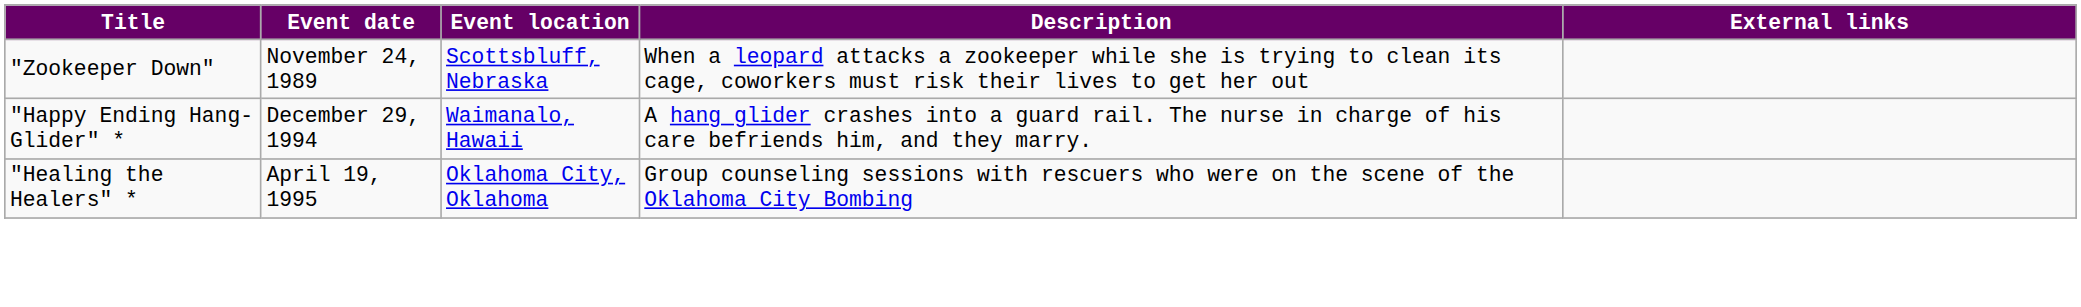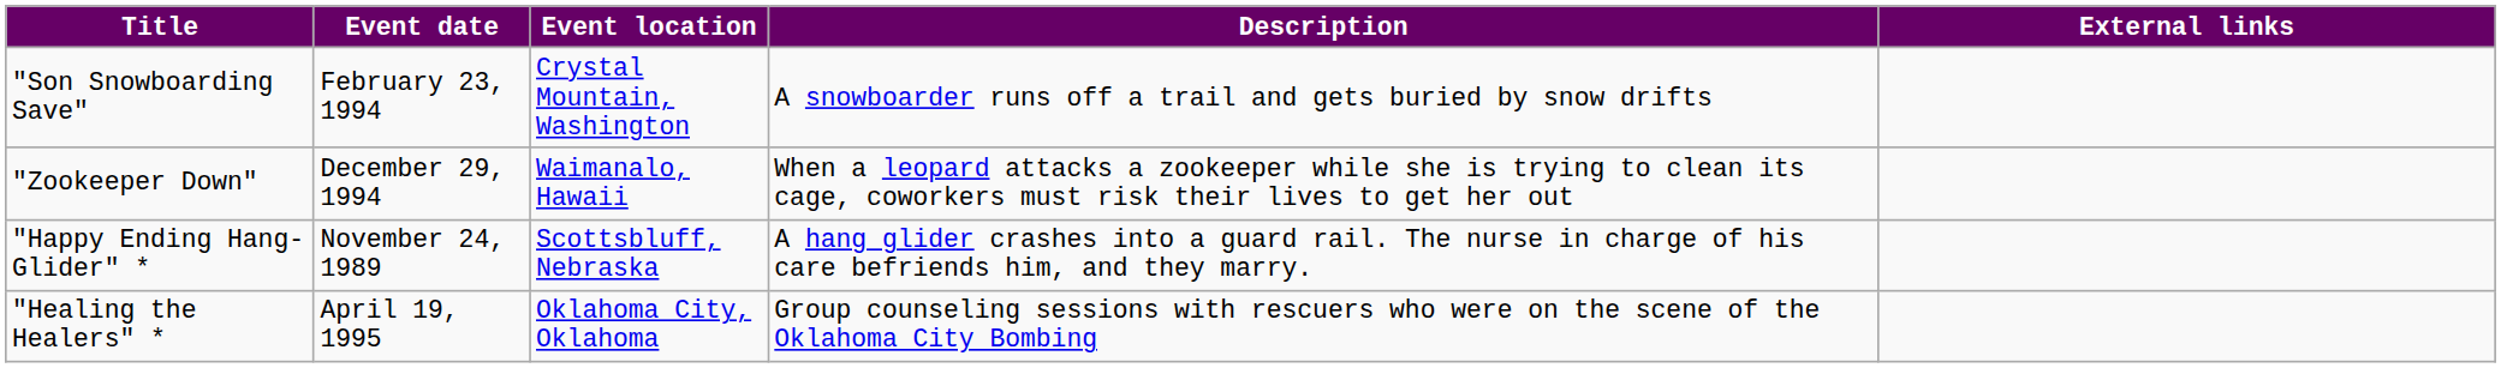+ row: "Son Snowboarding Save" | February 23, 1994 | Crystal Mountain, Washington | A snowboarder runs off a trail and gets buried by snow drifts
"Zookeeper Down" | Event date: November 24, 1989 -> December 29, 1994
"Zookeeper Down" | Event location: Scottsbluff, Nebraska -> Waimanalo, Hawaii
"Happy Ending Hang-Glider" * | Event date: December 29, 1994 -> November 24, 1989
"Happy Ending Hang-Glider" * | Event location: Waimanalo, Hawaii -> Scottsbluff, Nebraska
